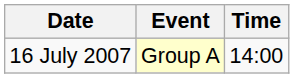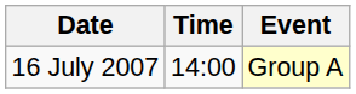columns swapped: Time <-> Event
